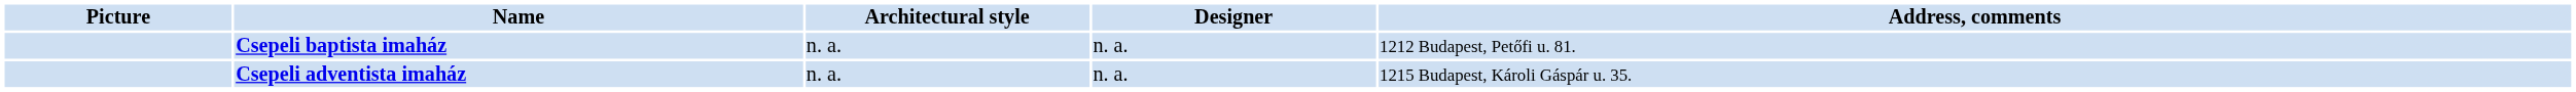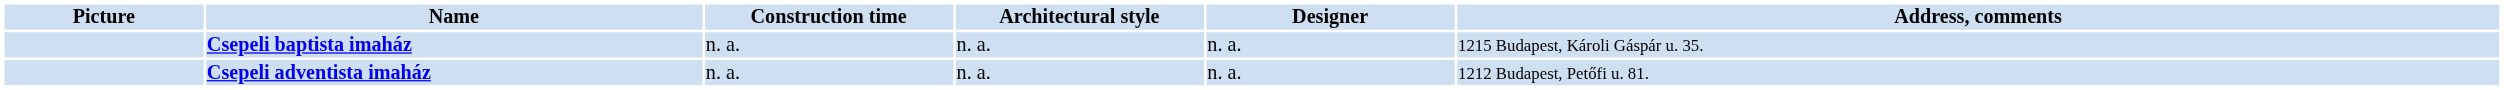+ column: Construction time | n. a. | n. a.
Csepeli baptista imaház | Address, comments: 1212 Budapest, Petőfi u. 81. -> 1215 Budapest, Károli Gáspár u. 35.
Csepeli adventista imaház | Address, comments: 1215 Budapest, Károli Gáspár u. 35. -> 1212 Budapest, Petőfi u. 81.
